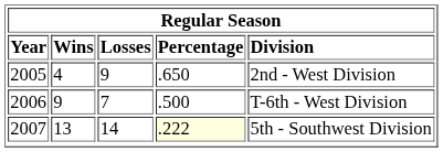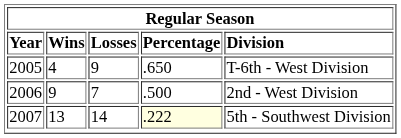2005 | column 5: 2nd - West Division -> T-6th - West Division
2006 | column 5: T-6th - West Division -> 2nd - West Division
